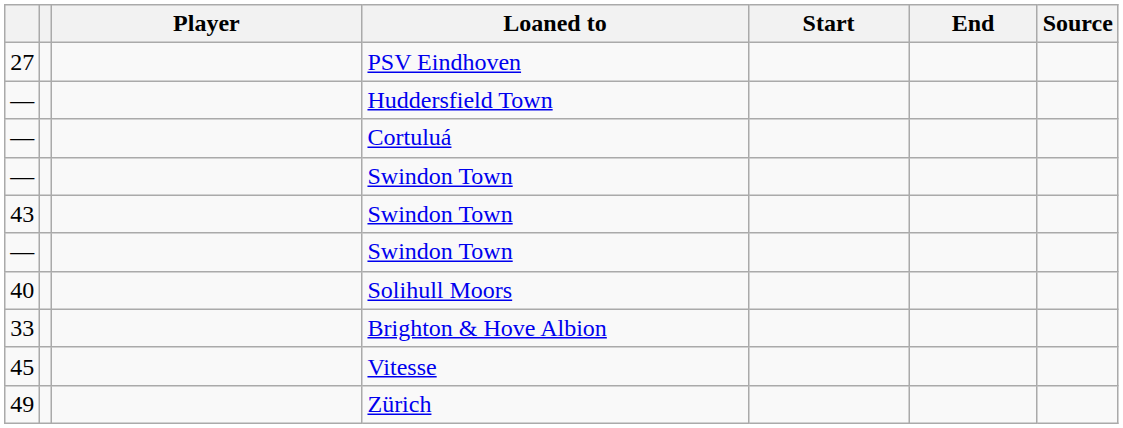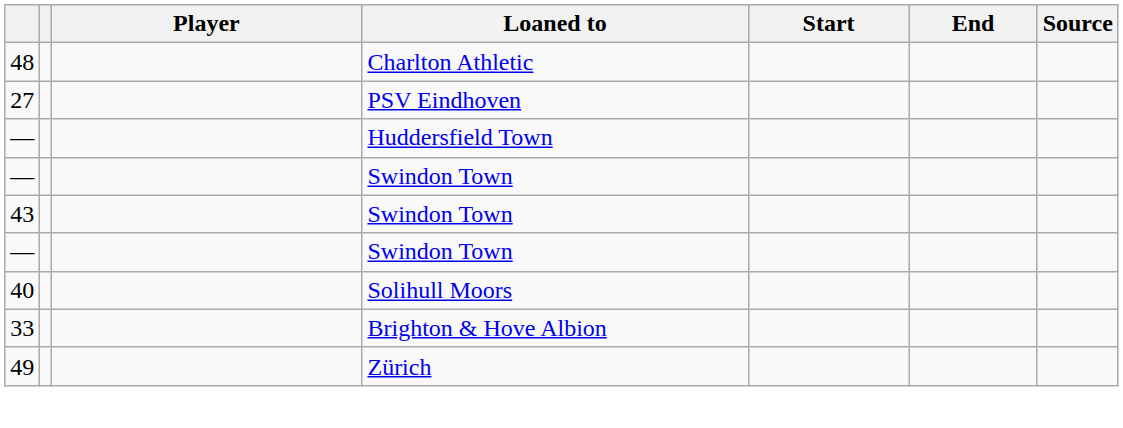+ row: 48 | Charlton Athletic
- row: — | Cortuluá
- row: 45 | Vitesse
